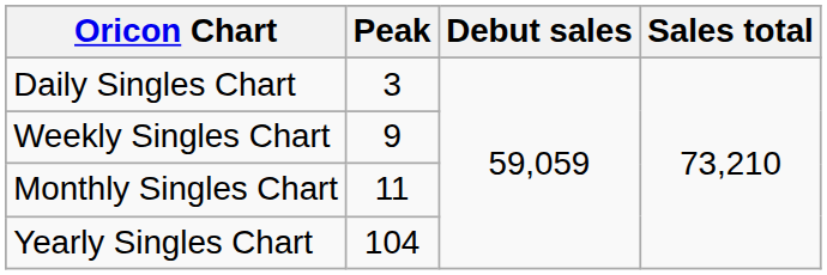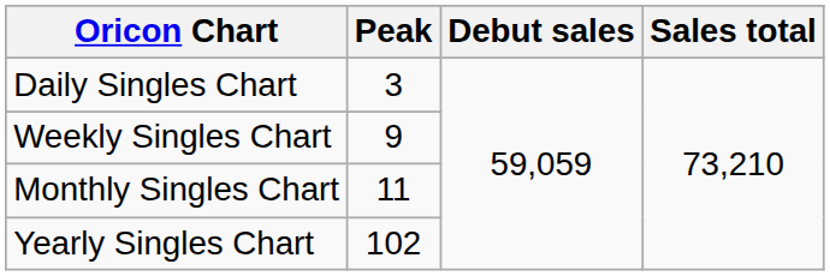Yearly Singles Chart | Peak: 104 -> 102
